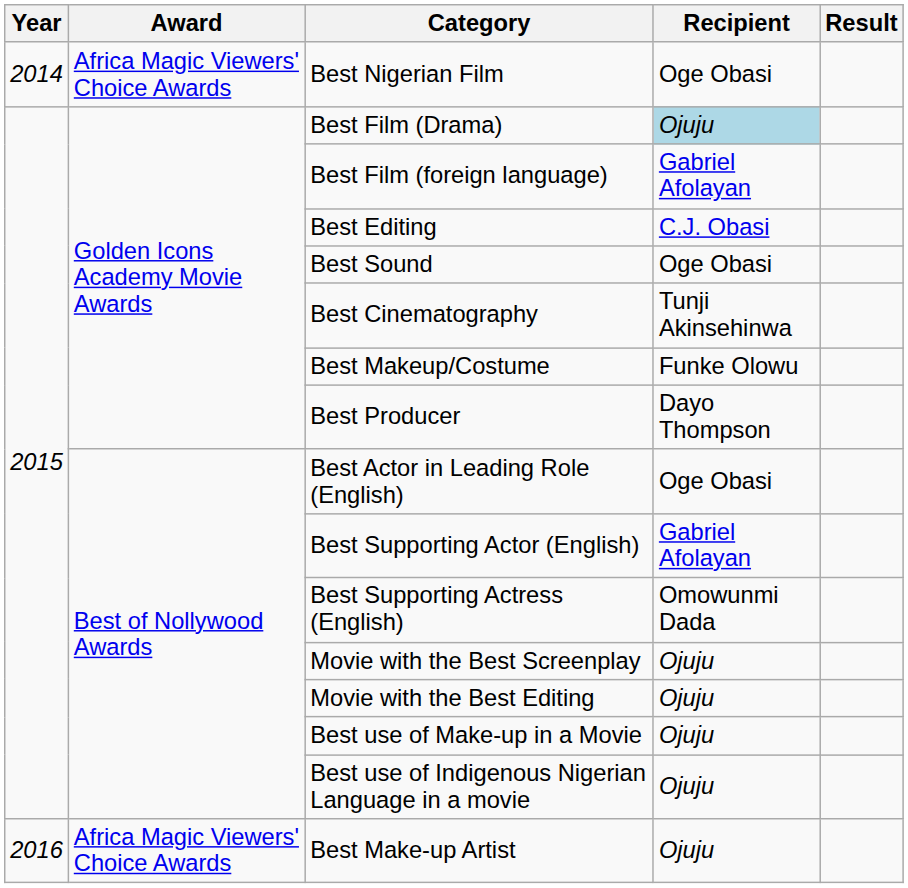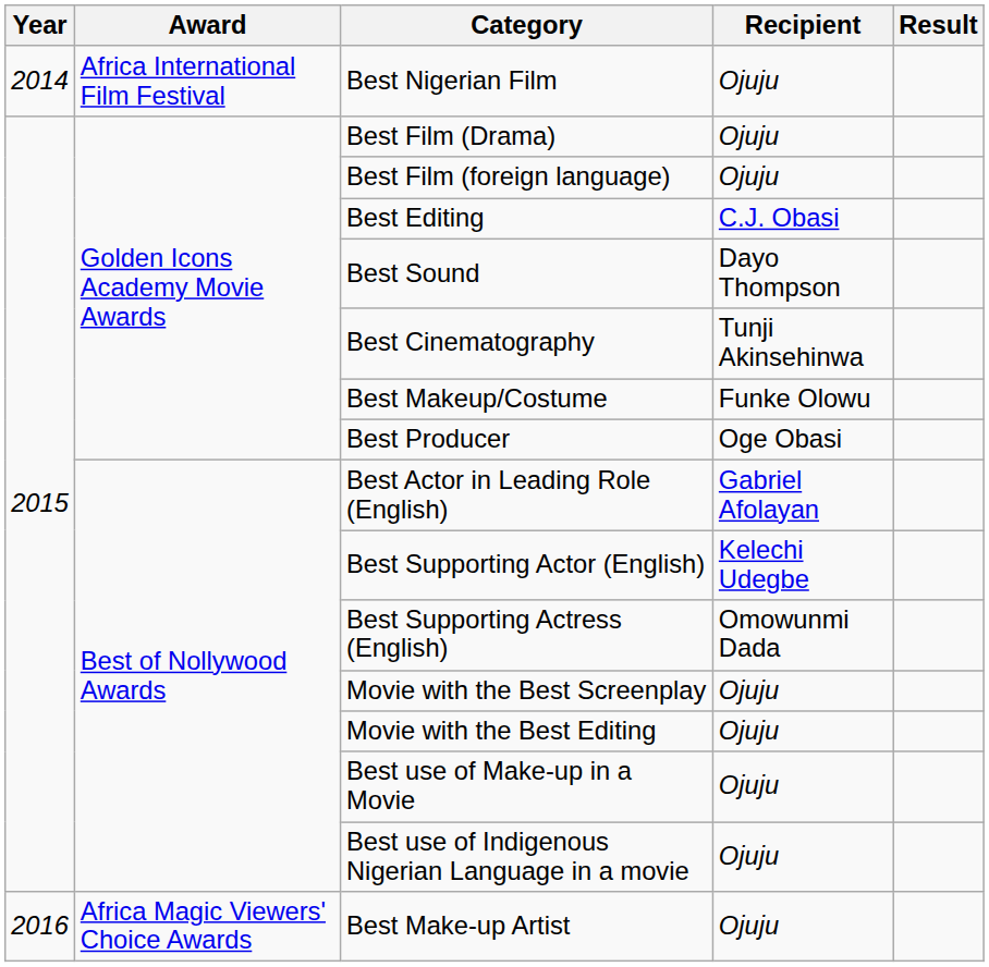Best Nigerian Film | Award: Africa Magic Viewers' Choice Awards -> Africa International Film Festival
Best Nigerian Film | Recipient: Oge Obasi -> Ojuju
Best Film (Drama) | Recipient: lightblue background -> no background
Best Film (foreign language) | Recipient: Gabriel Afolayan -> Ojuju
Best Sound | Recipient: Oge Obasi -> Dayo Thompson
Best Producer | Recipient: Dayo Thompson -> Oge Obasi
Best Actor in Leading Role (English) | Recipient: Oge Obasi -> Gabriel Afolayan
Best Supporting Actor (English) | Recipient: Gabriel Afolayan -> Kelechi Udegbe
